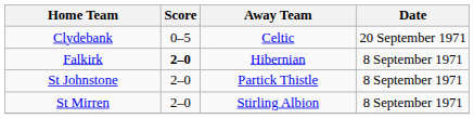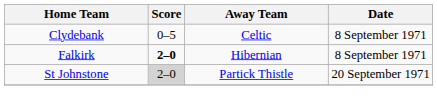Clydebank | Date: 20 September 1971 -> 8 September 1971
St Johnstone | Score: no background -> lightgrey background
St Johnstone | Date: 8 September 1971 -> 20 September 1971
- row: St Mirren | 2–0 | Stirling Albion | 8 September 1971
